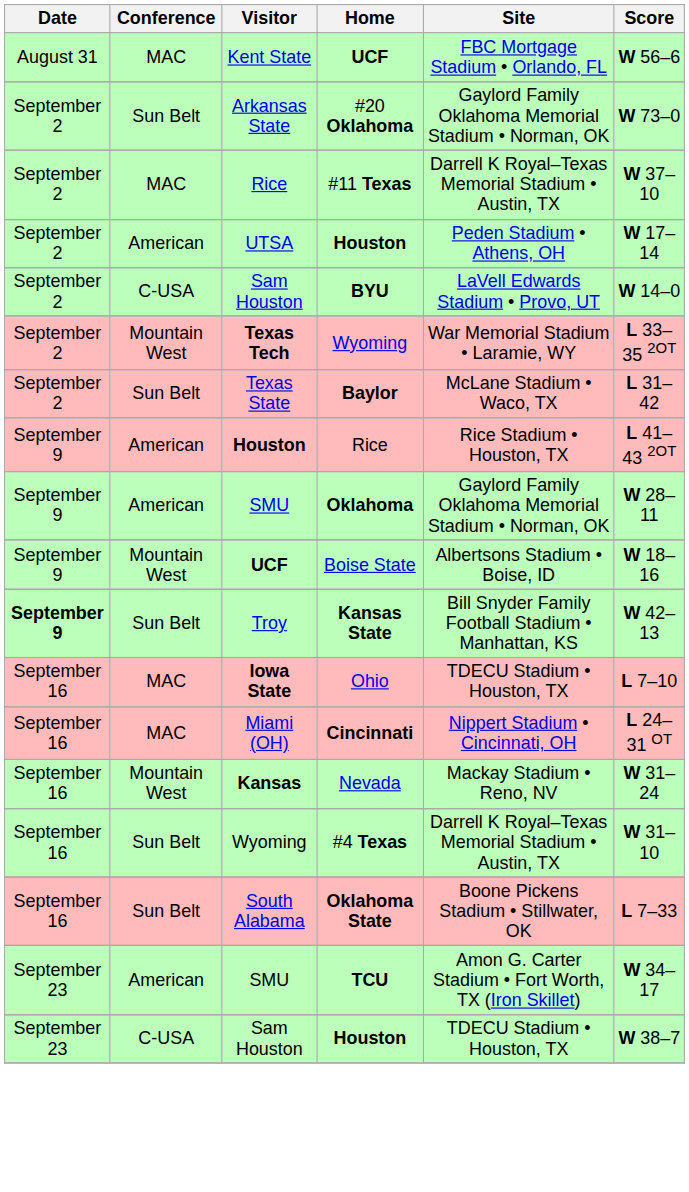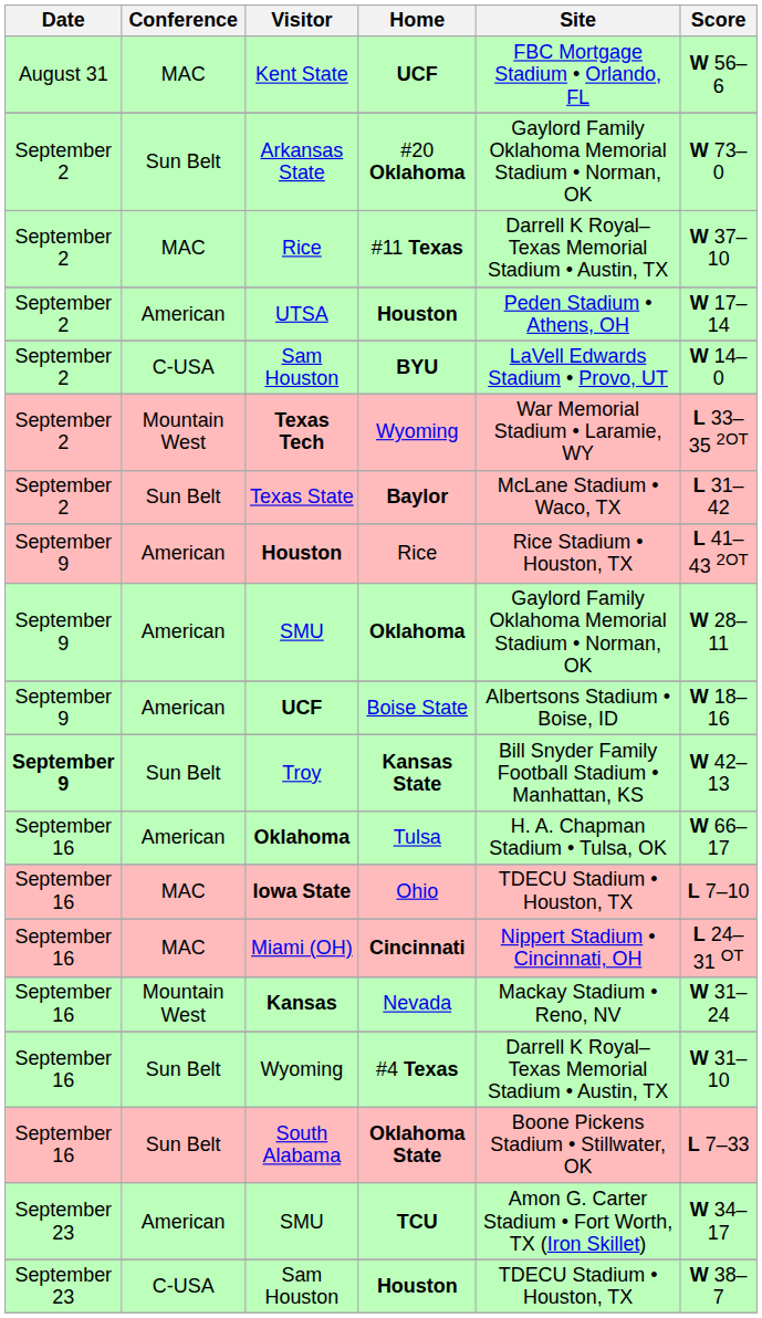Boise State | Conference: Mountain West -> American
+ row: September 16 | American | Oklahoma | Tulsa | H. A. Chapman Stadium • Tulsa, OK | W 66–17
